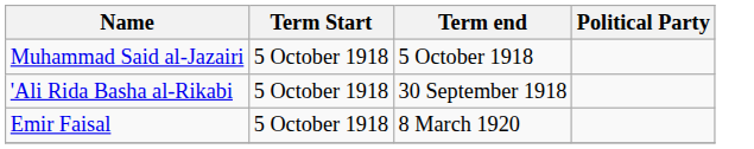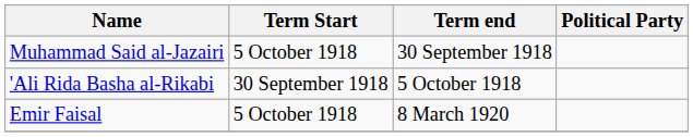Muhammad Said al-Jazairi | Term end: 5 October 1918 -> 30 September 1918
'Ali Rida Basha al-Rikabi | Term Start: 5 October 1918 -> 30 September 1918
'Ali Rida Basha al-Rikabi | Term end: 30 September 1918 -> 5 October 1918
